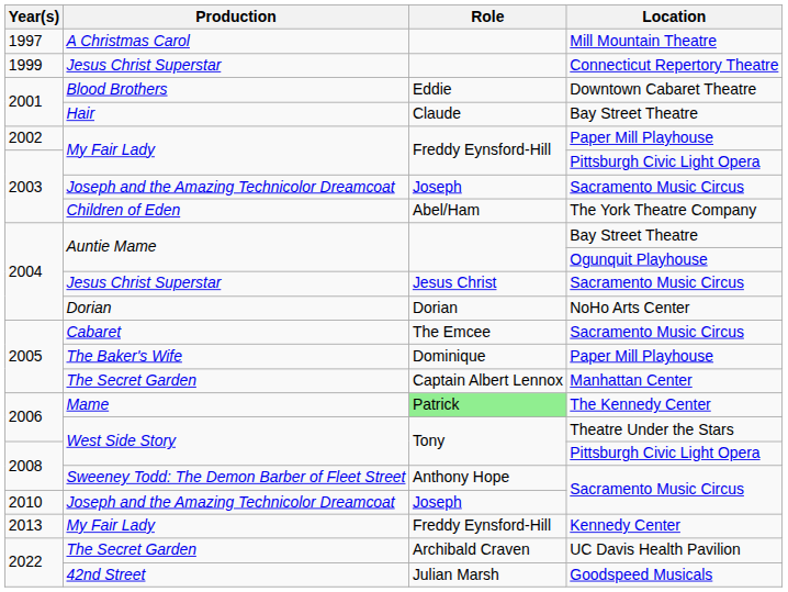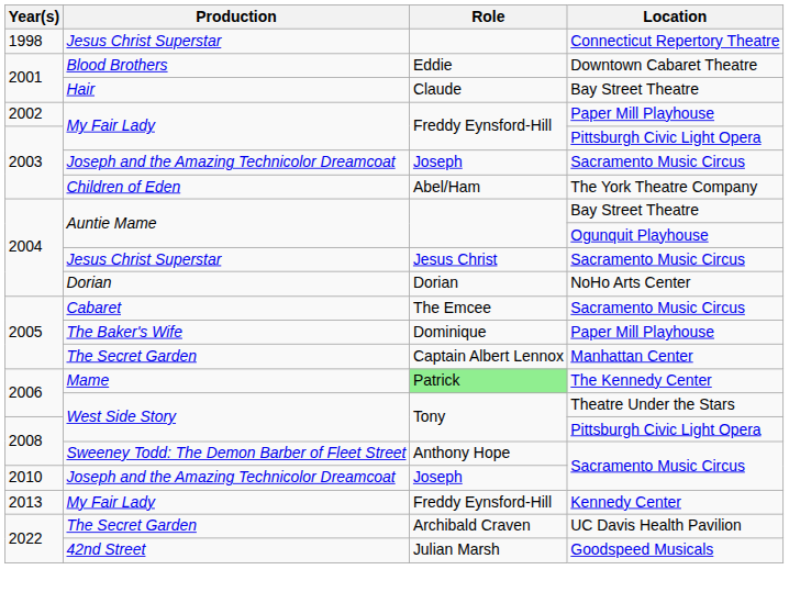- row: 1997 | A Christmas Carol | Mill Mountain Theatre
Jesus Christ Superstar / Connecticut Repertory Theatre | Year(s): 1999 -> 1998
